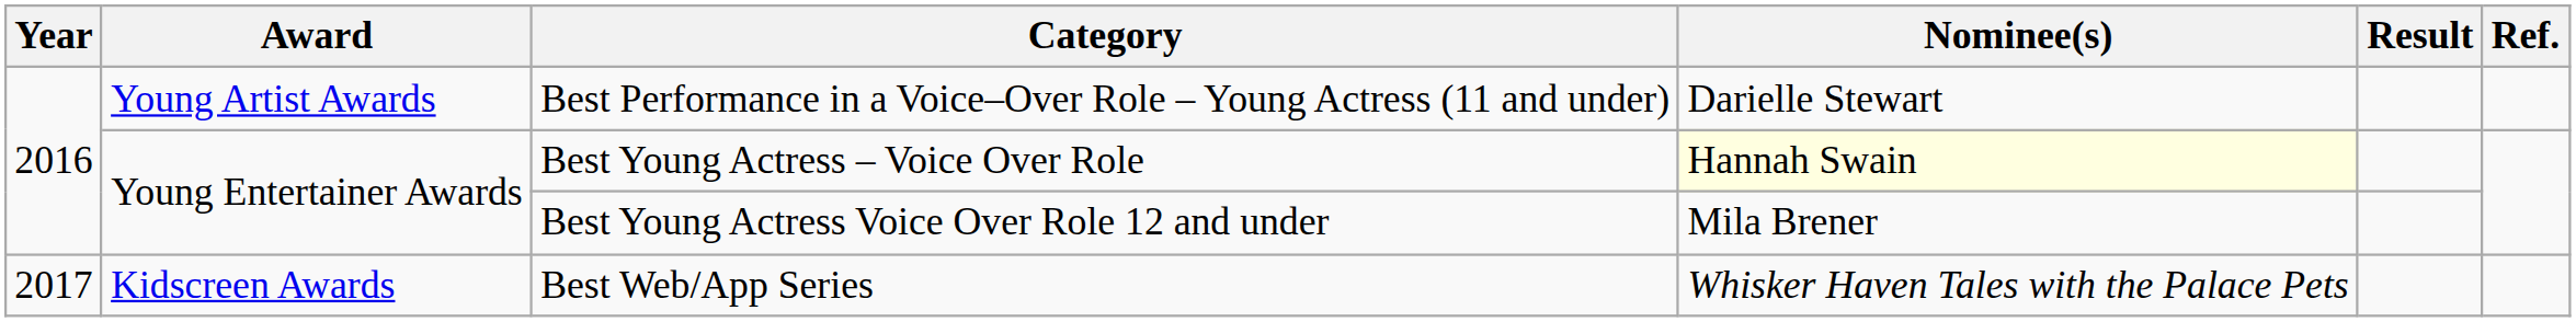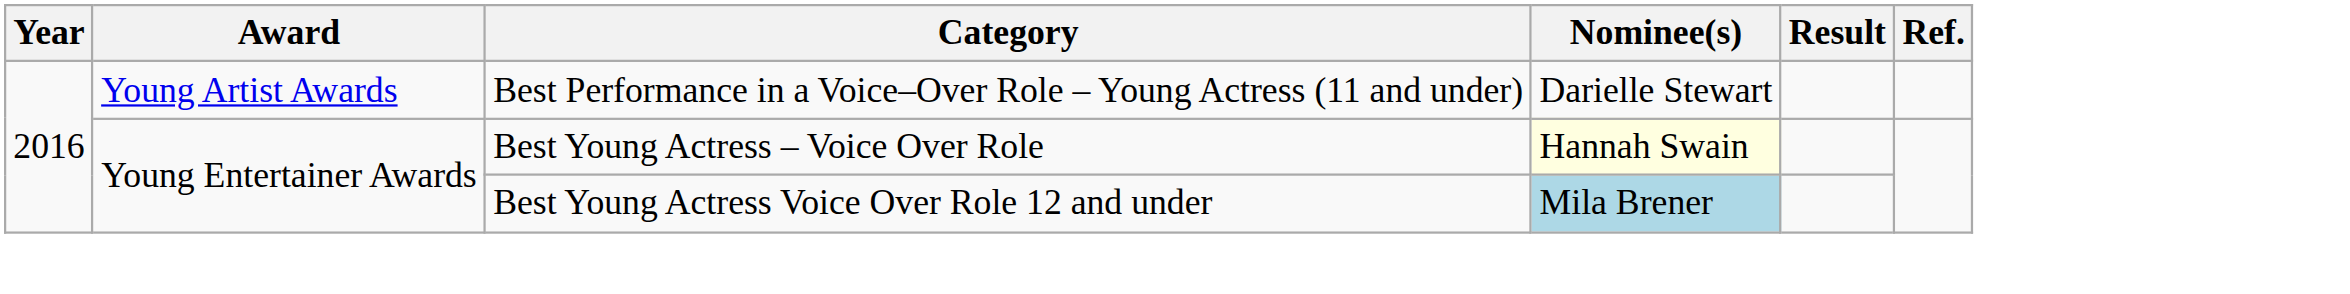Best Young Actress Voice Over Role 12 and under | Nominee(s): no background -> lightblue background
- row: 2017 | Kidscreen Awards | Best Web/App Series | Whisker Haven Tales with the Palace Pets
